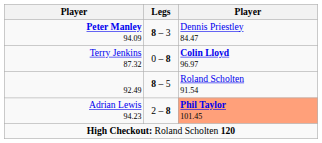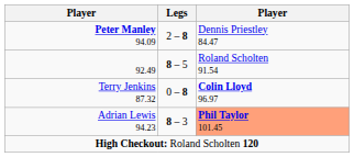Peter Manley 94.09 | Legs: 8 – 3 -> 2 – 8
rows swapped: Terry Jenkins 87.32 <-> 92.49
Adrian Lewis 94.23 | Legs: 2 – 8 -> 8 – 3
